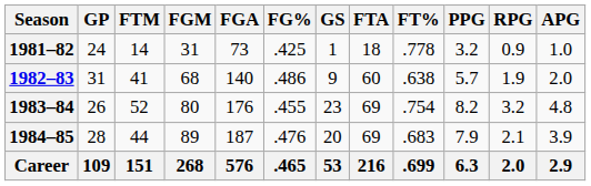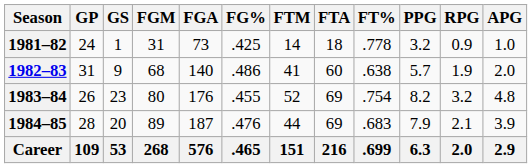columns swapped: GS <-> FTM
